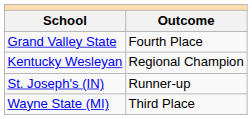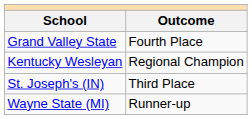St. Joseph's (IN) | Outcome: Runner-up -> Third Place
Wayne State (MI) | Outcome: Third Place -> Runner-up
